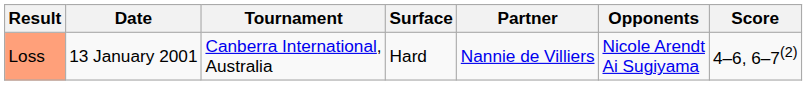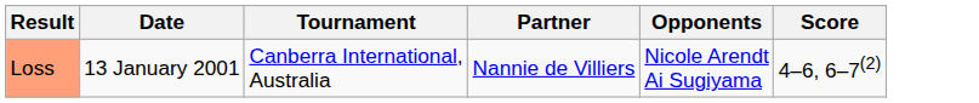- column: Surface | Hard
